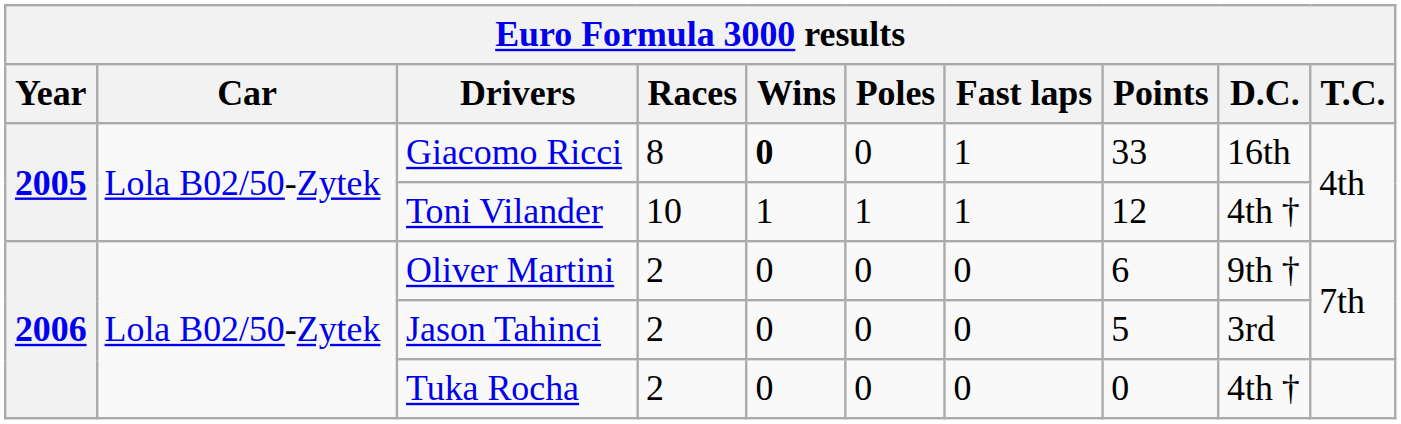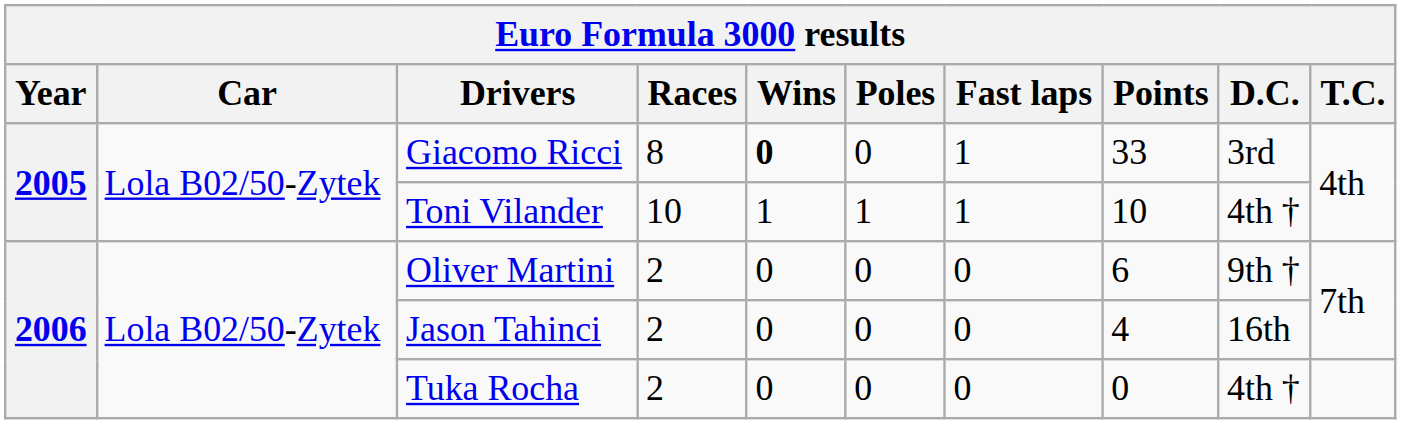Giacomo Ricci | D.C.: 16th -> 3rd
Toni Vilander | Points: 12 -> 10
Jason Tahinci | Points: 5 -> 4
Jason Tahinci | D.C.: 3rd -> 16th
